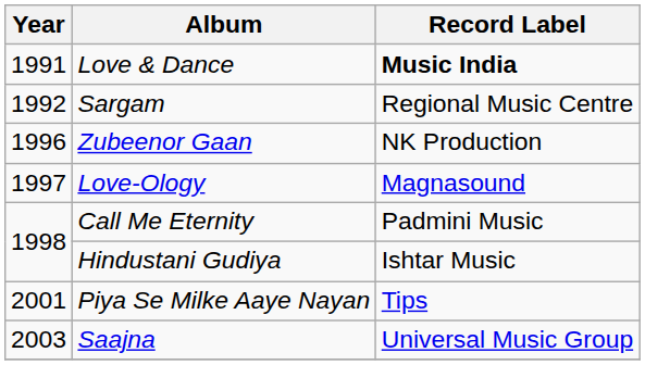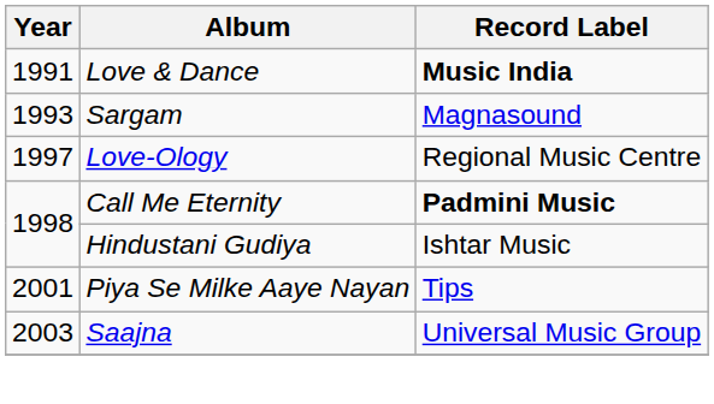Sargam | Year: 1992 -> 1993
Sargam | Record Label: Regional Music Centre -> Magnasound
- row: 1996 | Zubeenor Gaan | NK Production
Love-Ology | Record Label: Magnasound -> Regional Music Centre
Call Me Eternity | Record Label: normal -> bold
